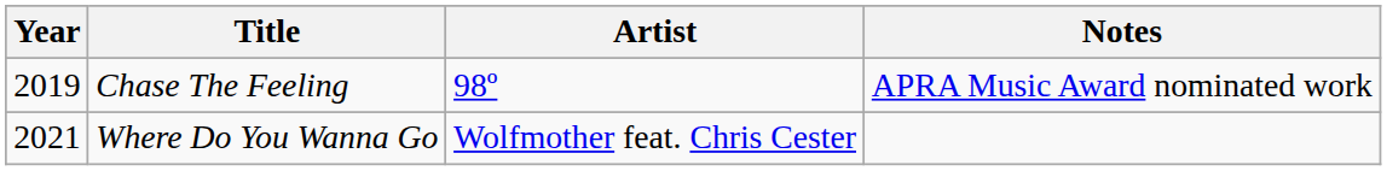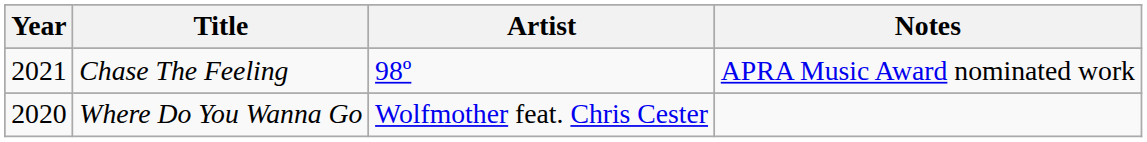Chase The Feeling | Year: 2019 -> 2021
Where Do You Wanna Go | Year: 2021 -> 2020
